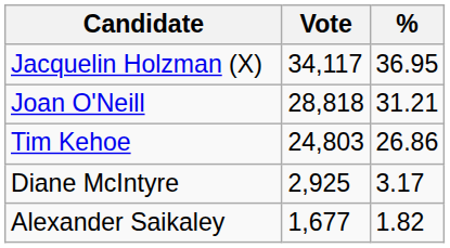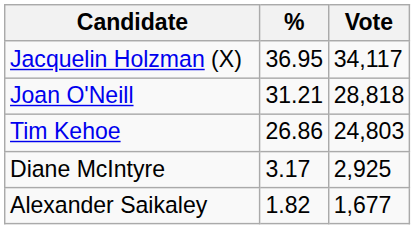columns swapped: Vote <-> %
